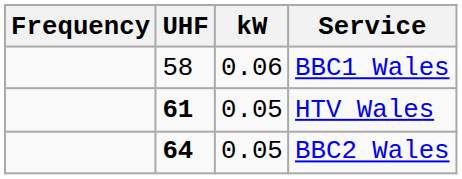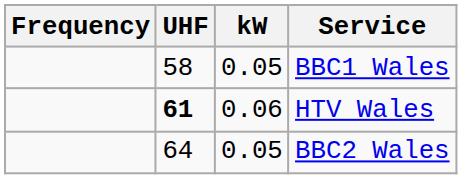BBC1 Wales | kW: 0.06 -> 0.05
HTV Wales | kW: 0.05 -> 0.06
BBC2 Wales | UHF: bold -> normal
